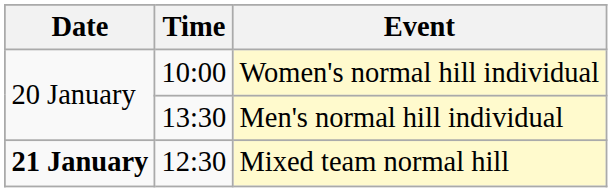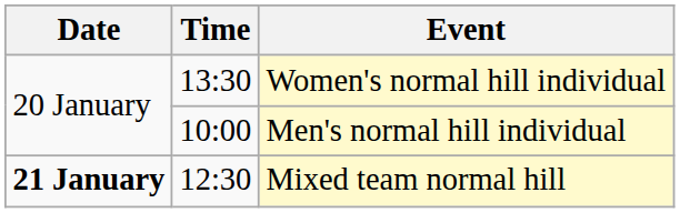Women's normal hill individual | Time: 10:00 -> 13:30
Men's normal hill individual | Time: 13:30 -> 10:00
